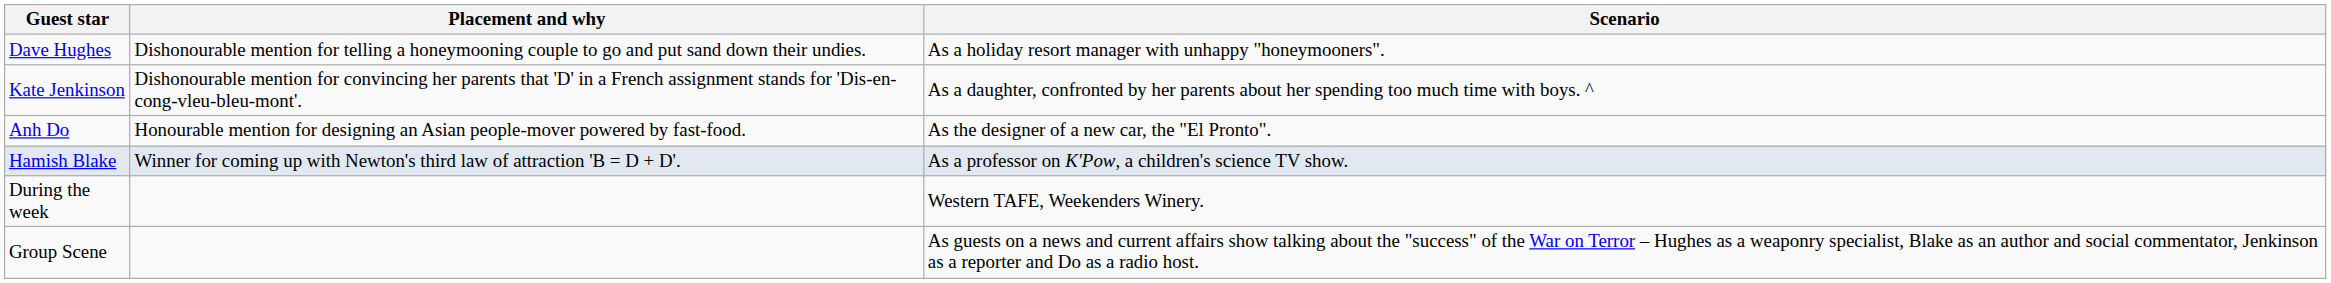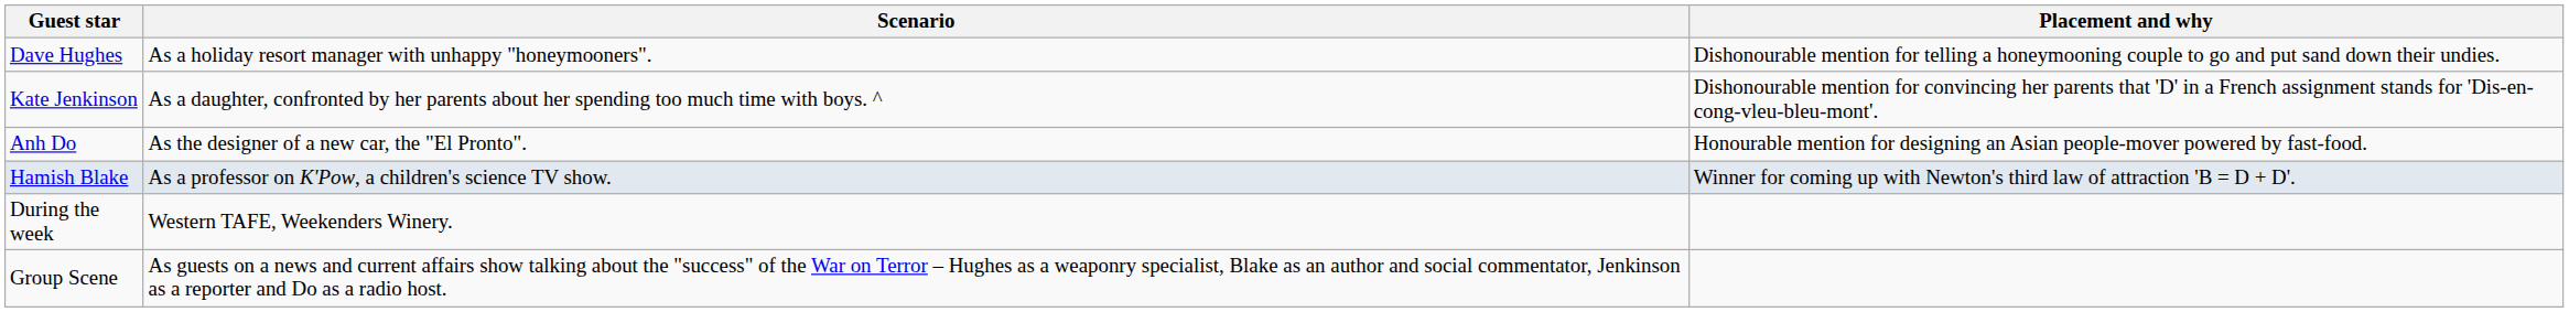columns swapped: Scenario <-> Placement and why
